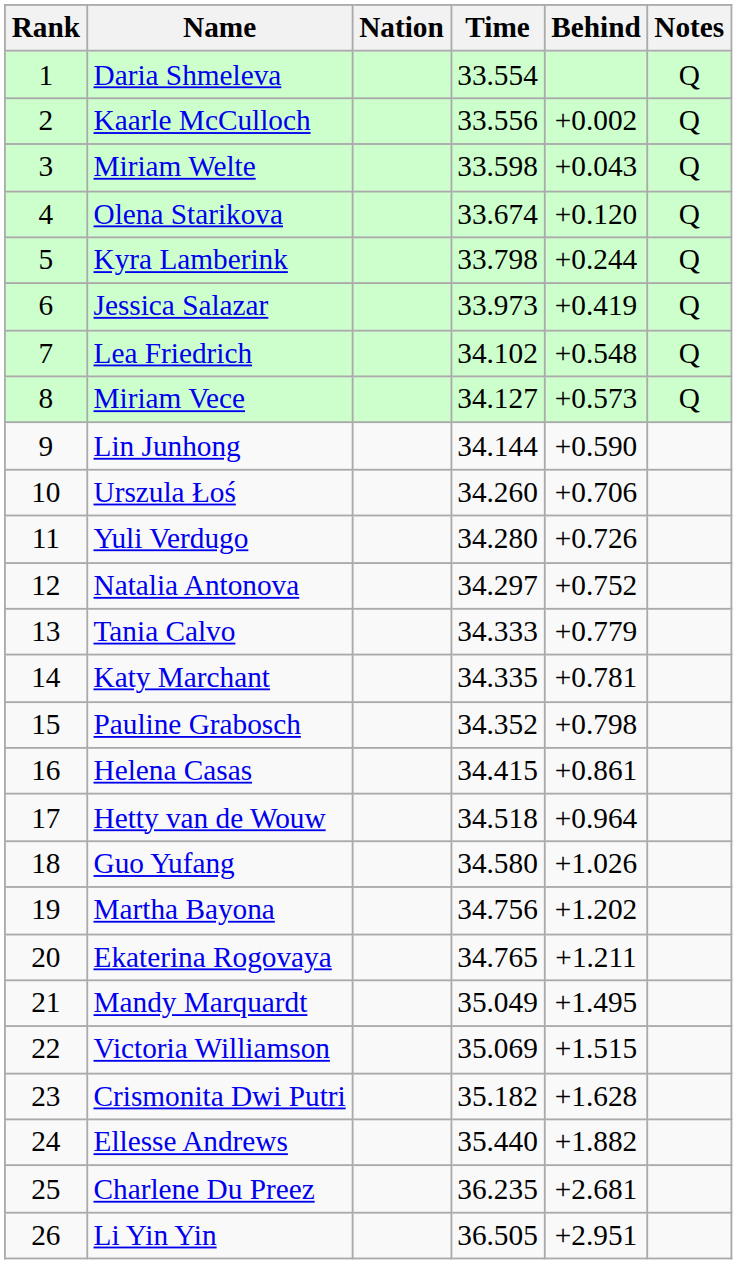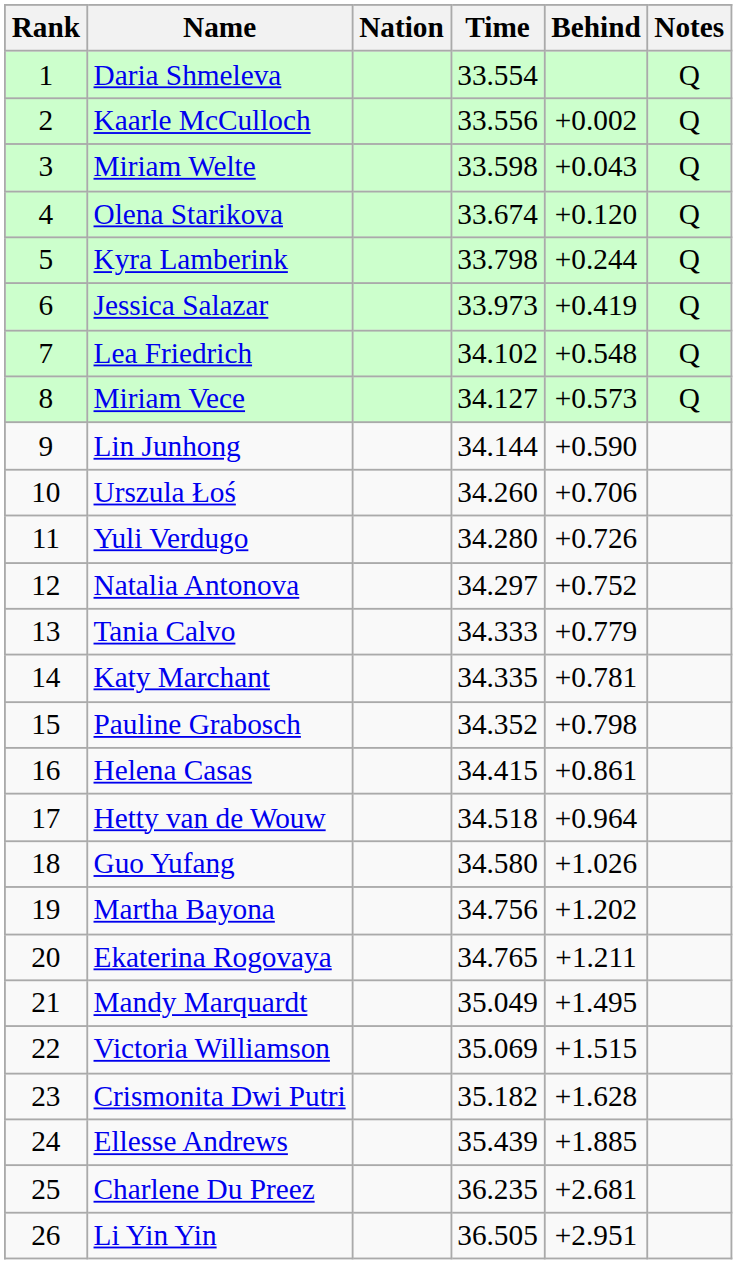Ellesse Andrews | Time: 35.440 -> 35.439
Ellesse Andrews | Behind: +1.882 -> +1.885
